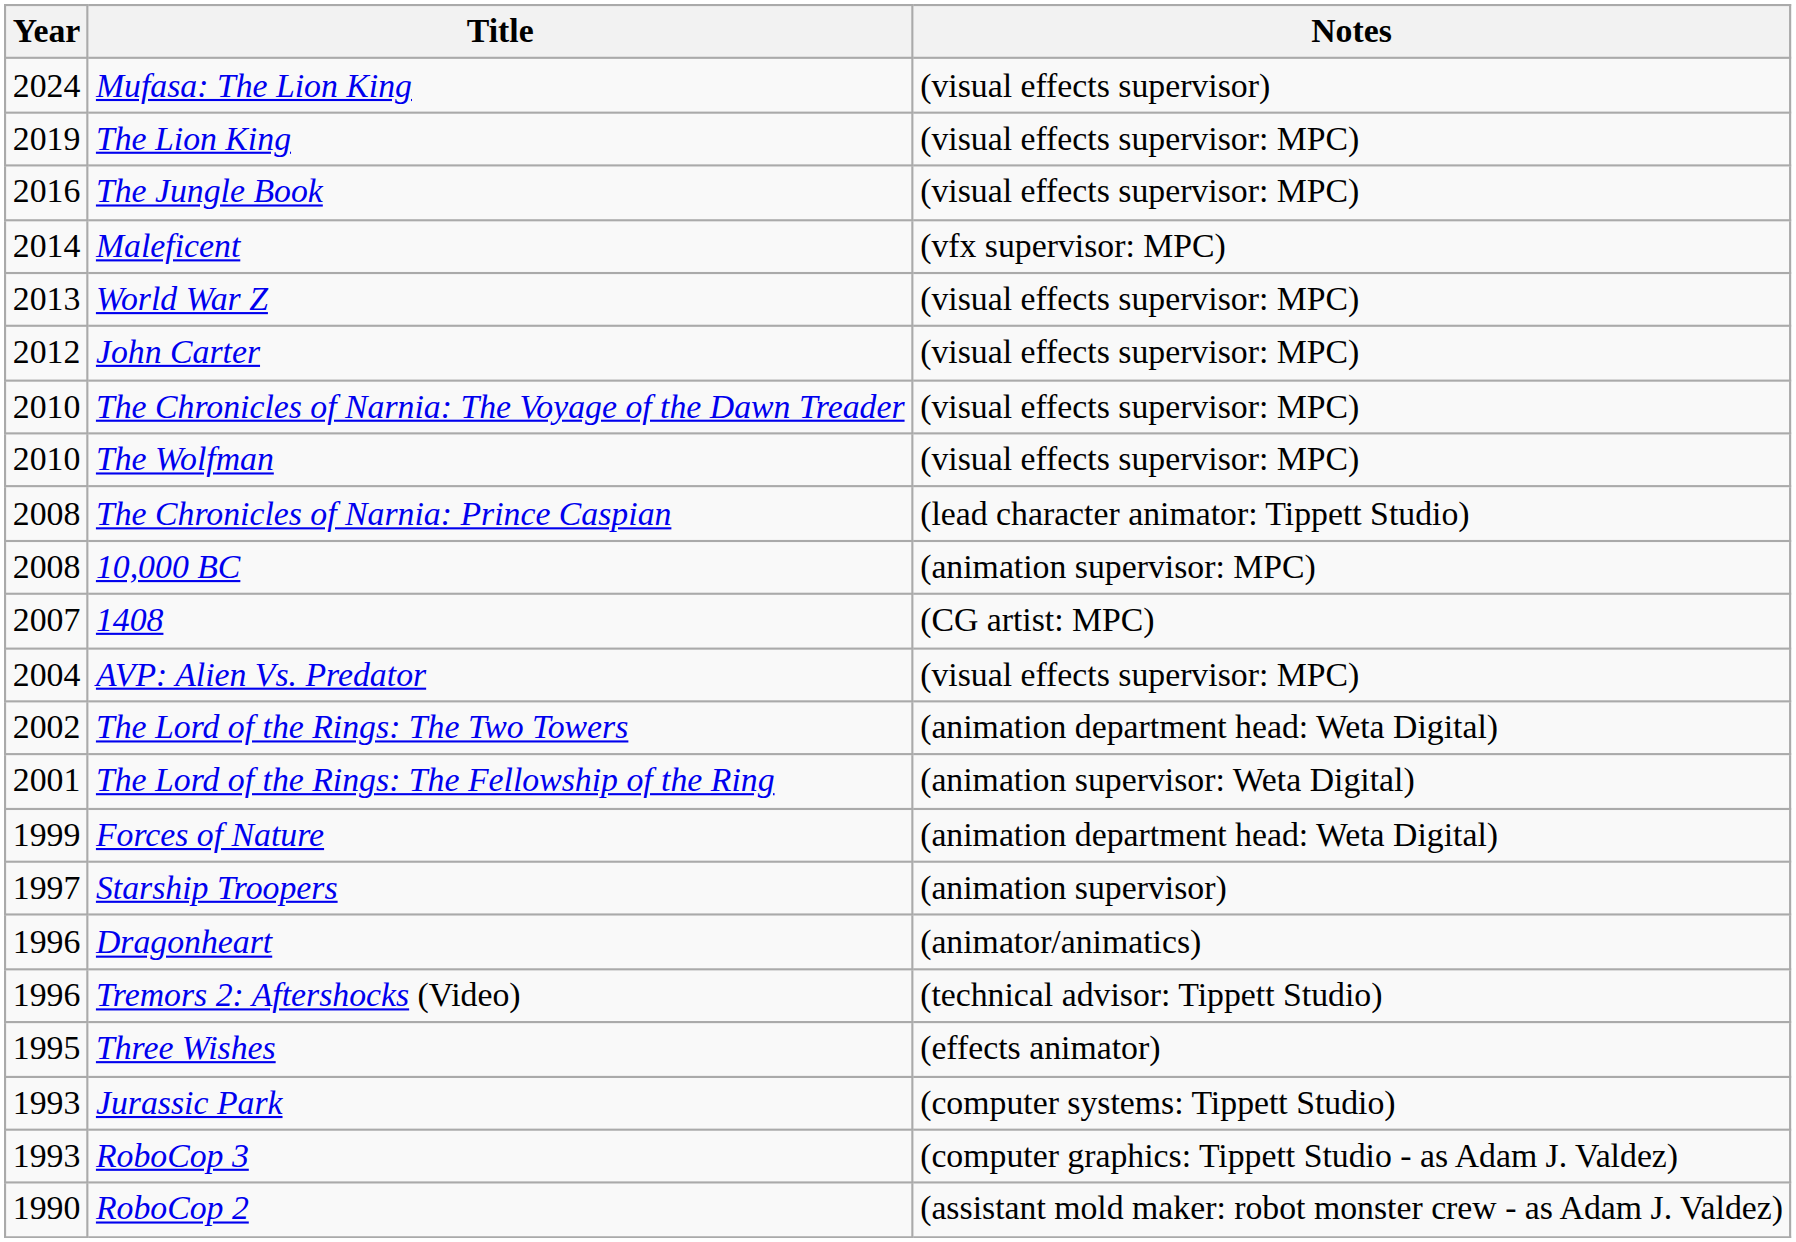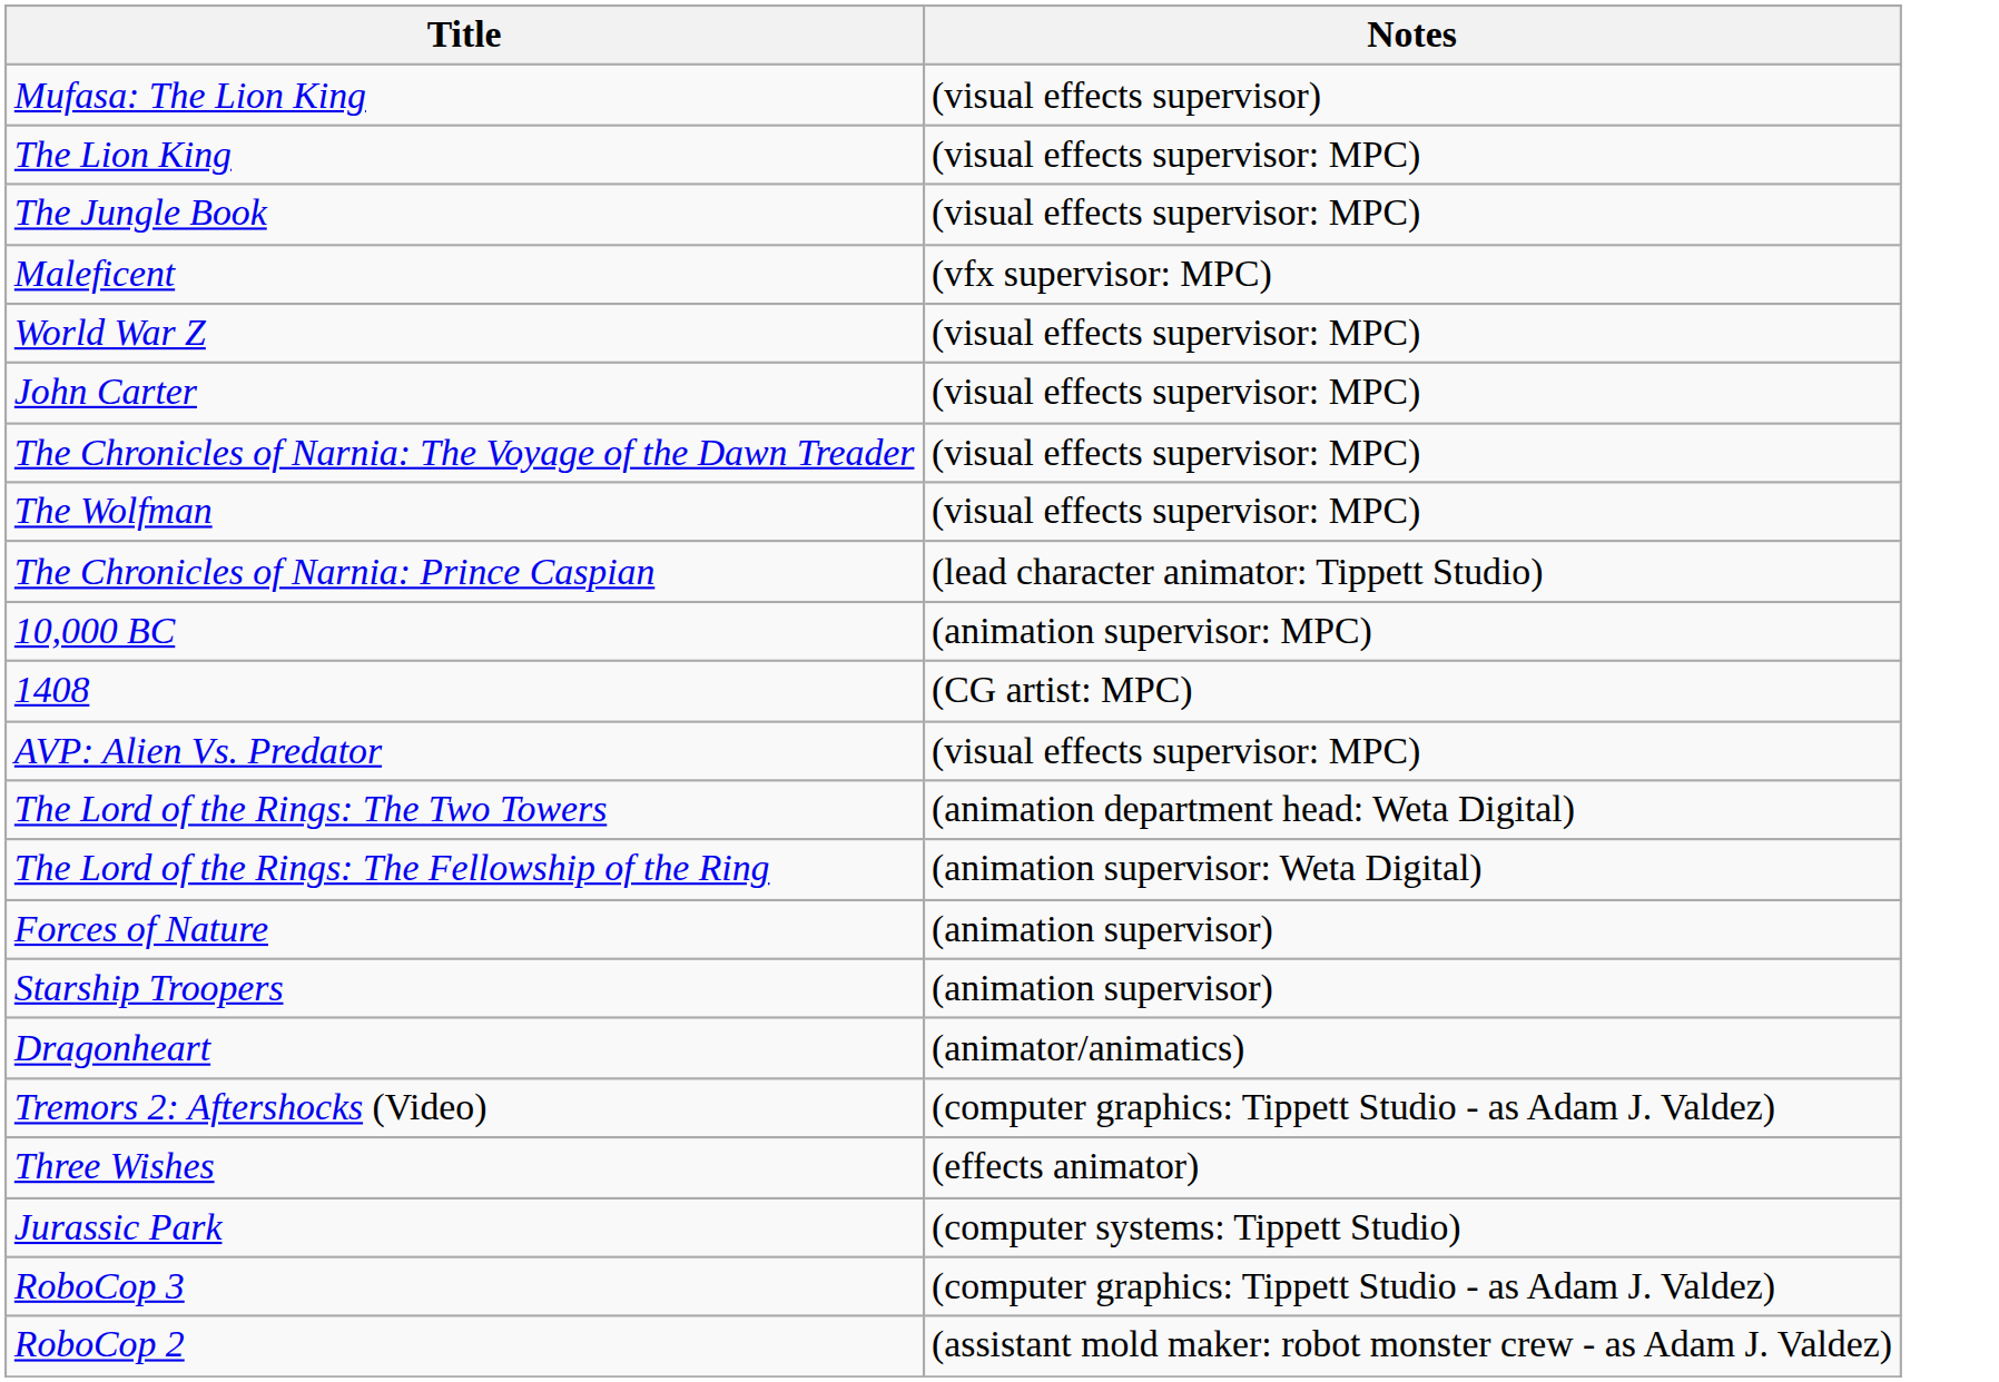- column: Year | 2024 | 2019 | 2016 | 2014 | 2013 | 2012 | 2010 | 2010 | 2008 | 2008 | 2007 | 2004 | 2002 | 2001 | 1999 | 1997 | 1996 | 1996 | 1995 | 1993 | 1993 | 1990
Forces of Nature | Notes: (animation department head: Weta Digital) -> (animation supervisor)
Tremors 2: Aftershocks (Video) | Notes: (technical advisor: Tippett Studio) -> (computer graphics: Tippett Studio - as Adam J. Valdez)
